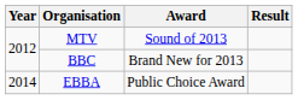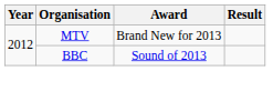MTV | Award: Sound of 2013 -> Brand New for 2013
BBC | Award: Brand New for 2013 -> Sound of 2013
- row: 2014 | EBBA | Public Choice Award
